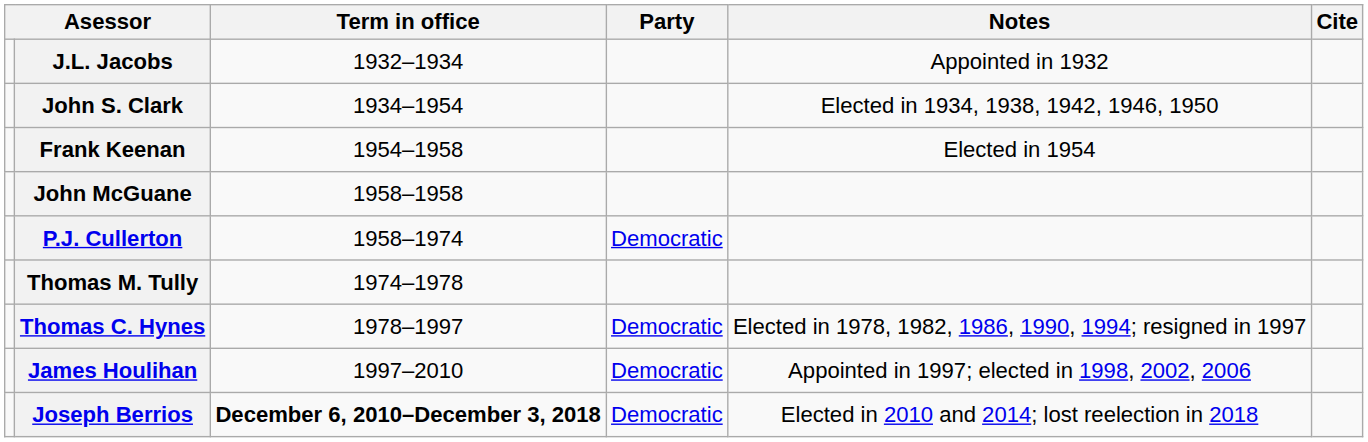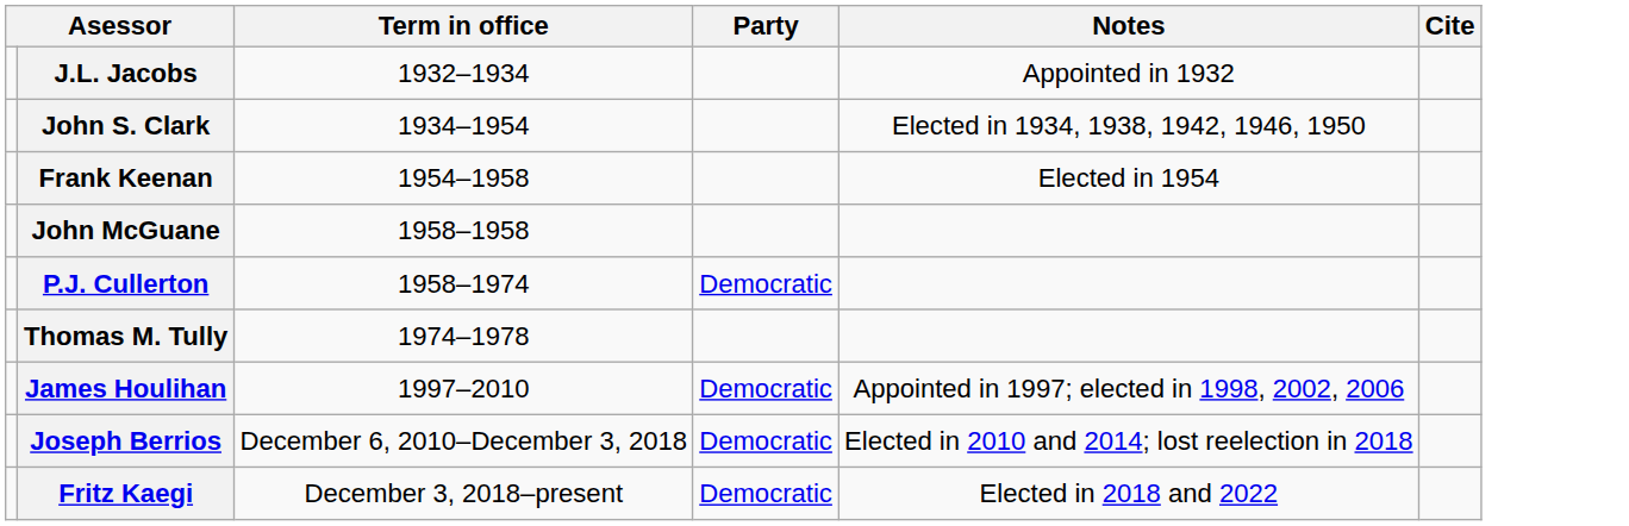- row: Thomas C. Hynes | 1978–1997 | Democratic | Elected in 1978, 1982, 1986, 1990, 1994; resigned in 1997
Joseph Berrios | Term in office: bold -> normal
+ row: Fritz Kaegi | December 3, 2018–present | Democratic | Elected in 2018 and 2022
